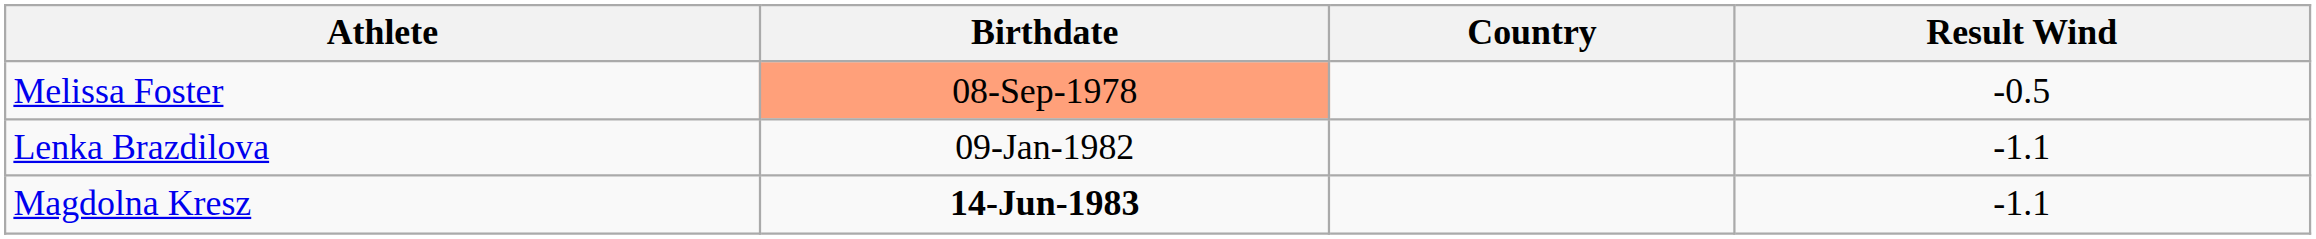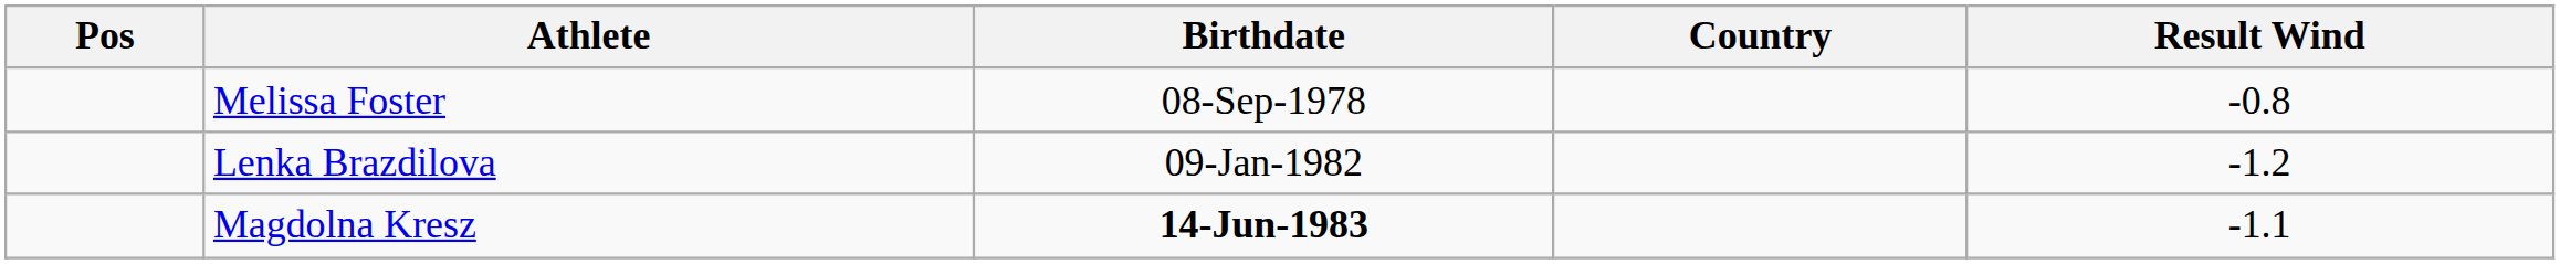+ column: Pos
Melissa Foster | Birthdate: lightsalmon background -> no background
Melissa Foster | Result Wind: -0.5 -> -0.8
Lenka Brazdilova | Result Wind: -1.1 -> -1.2
